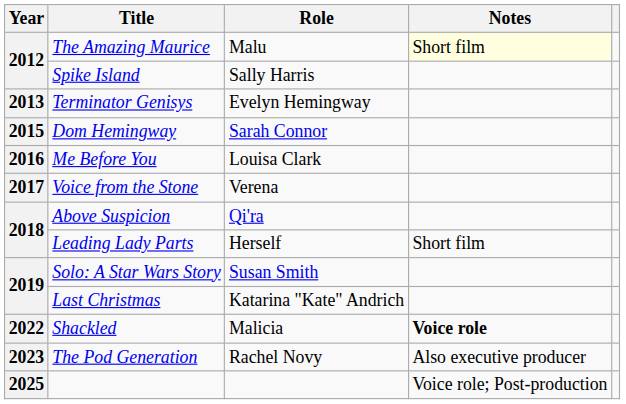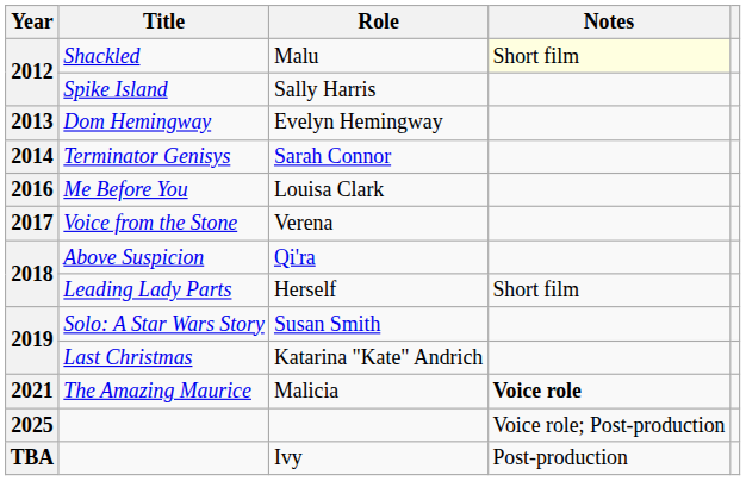Malu | Title: The Amazing Maurice -> Shackled
Evelyn Hemingway | Title: Terminator Genisys -> Dom Hemingway
Sarah Connor | Year: 2015 -> 2014
Sarah Connor | Title: Dom Hemingway -> Terminator Genisys
Malicia | Year: 2022 -> 2021
Malicia | Title: Shackled -> The Amazing Maurice
- row: 2023 | The Pod Generation | Rachel Novy | Also executive producer
+ row: TBA | Ivy | Post-production
